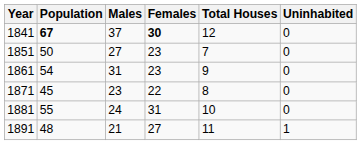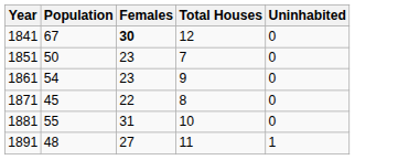- column: Males | 37 | 27 | 31 | 23 | 24 | 21
1841 | Population: bold -> normal
